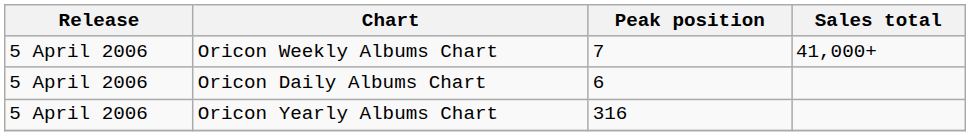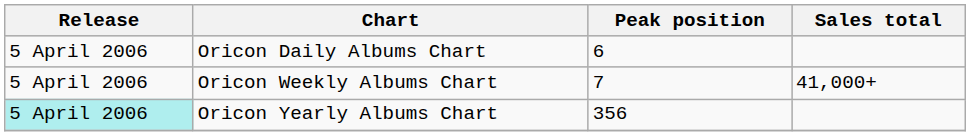rows swapped: Oricon Daily Albums Chart <-> Oricon Weekly Albums Chart
Oricon Yearly Albums Chart | Release: no background -> paleturquoise background
Oricon Yearly Albums Chart | Peak position: 316 -> 356
